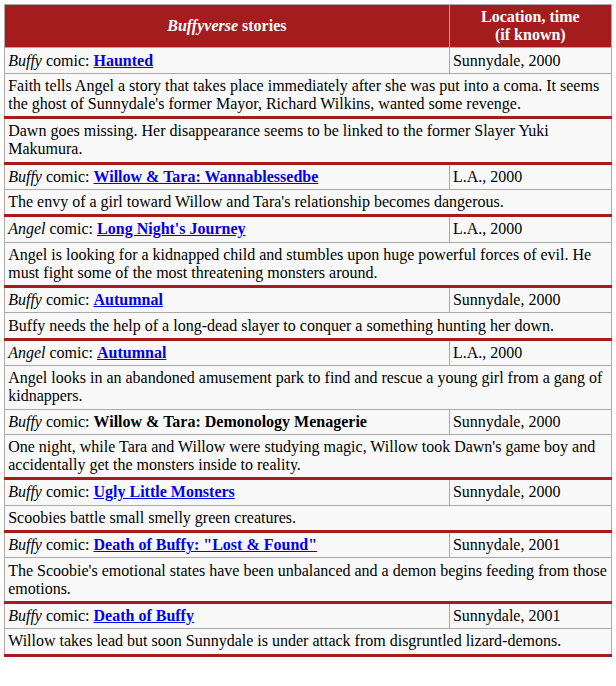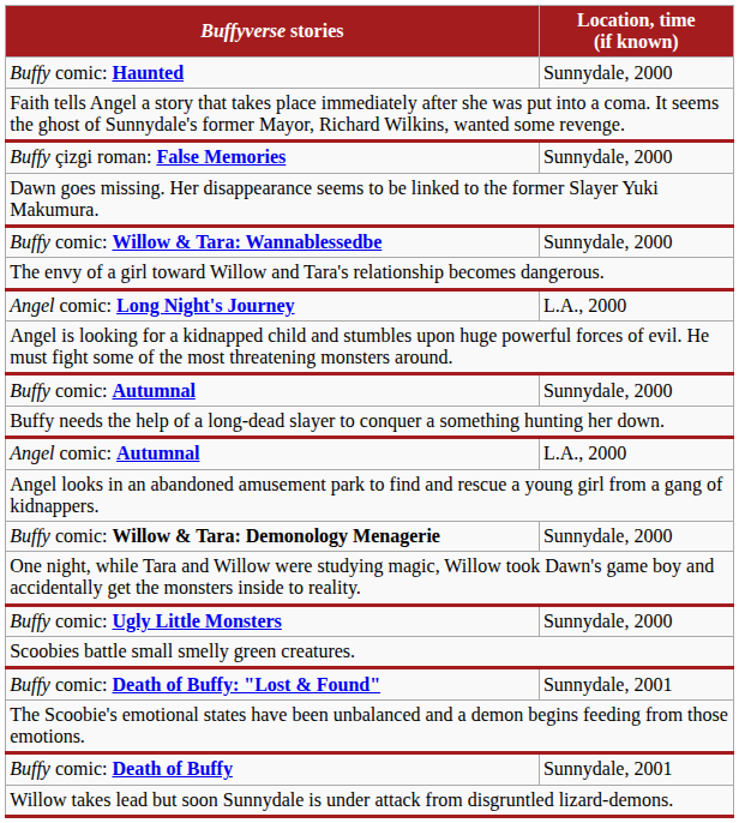+ row: Buffy çizgi roman: False Memories | Sunnydale, 2000
Buffy comic: Willow & Tara: Wannablessedbe | Location, time (if known): L.A., 2000 -> Sunnydale, 2000
